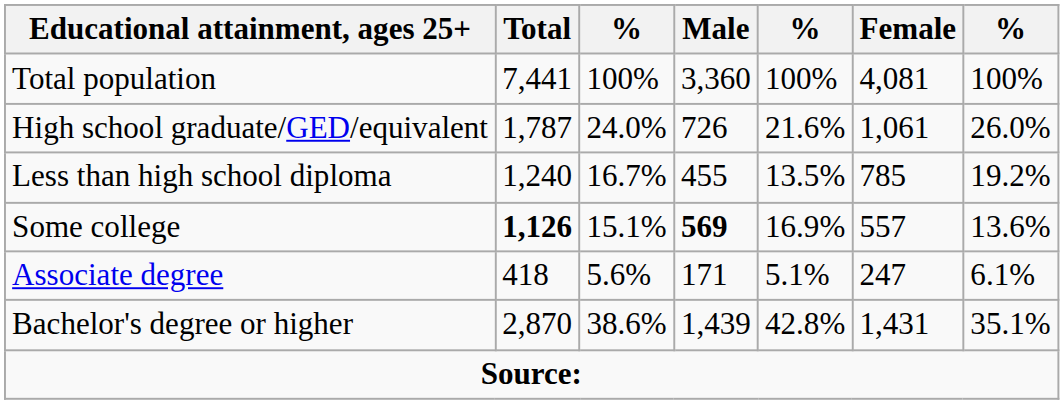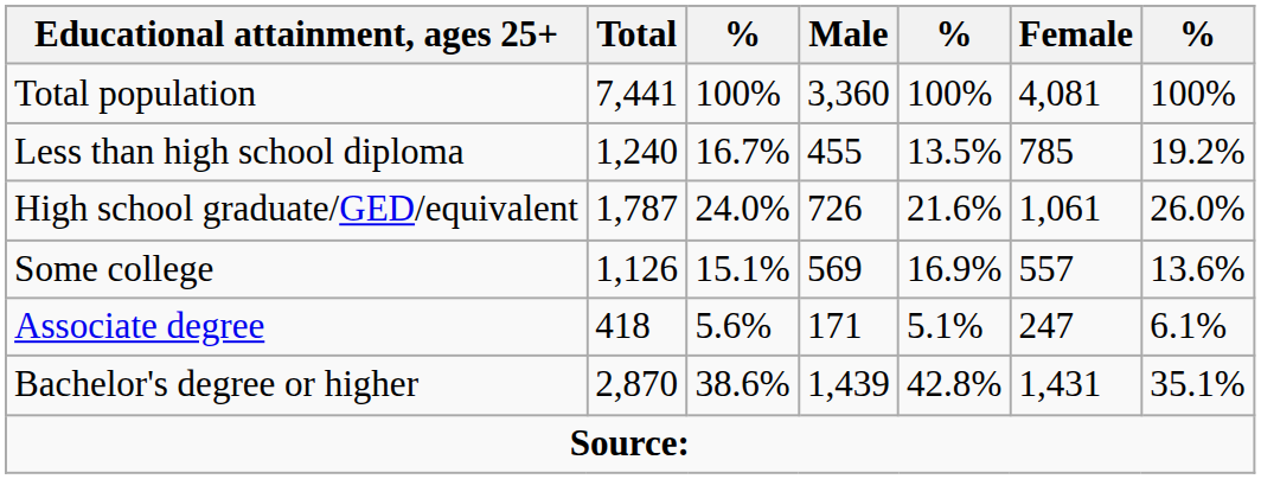rows swapped: Less than high school diploma <-> High school graduate/GED/equivalent
Some college | Total: bold -> normal
Some college | Male: bold -> normal
